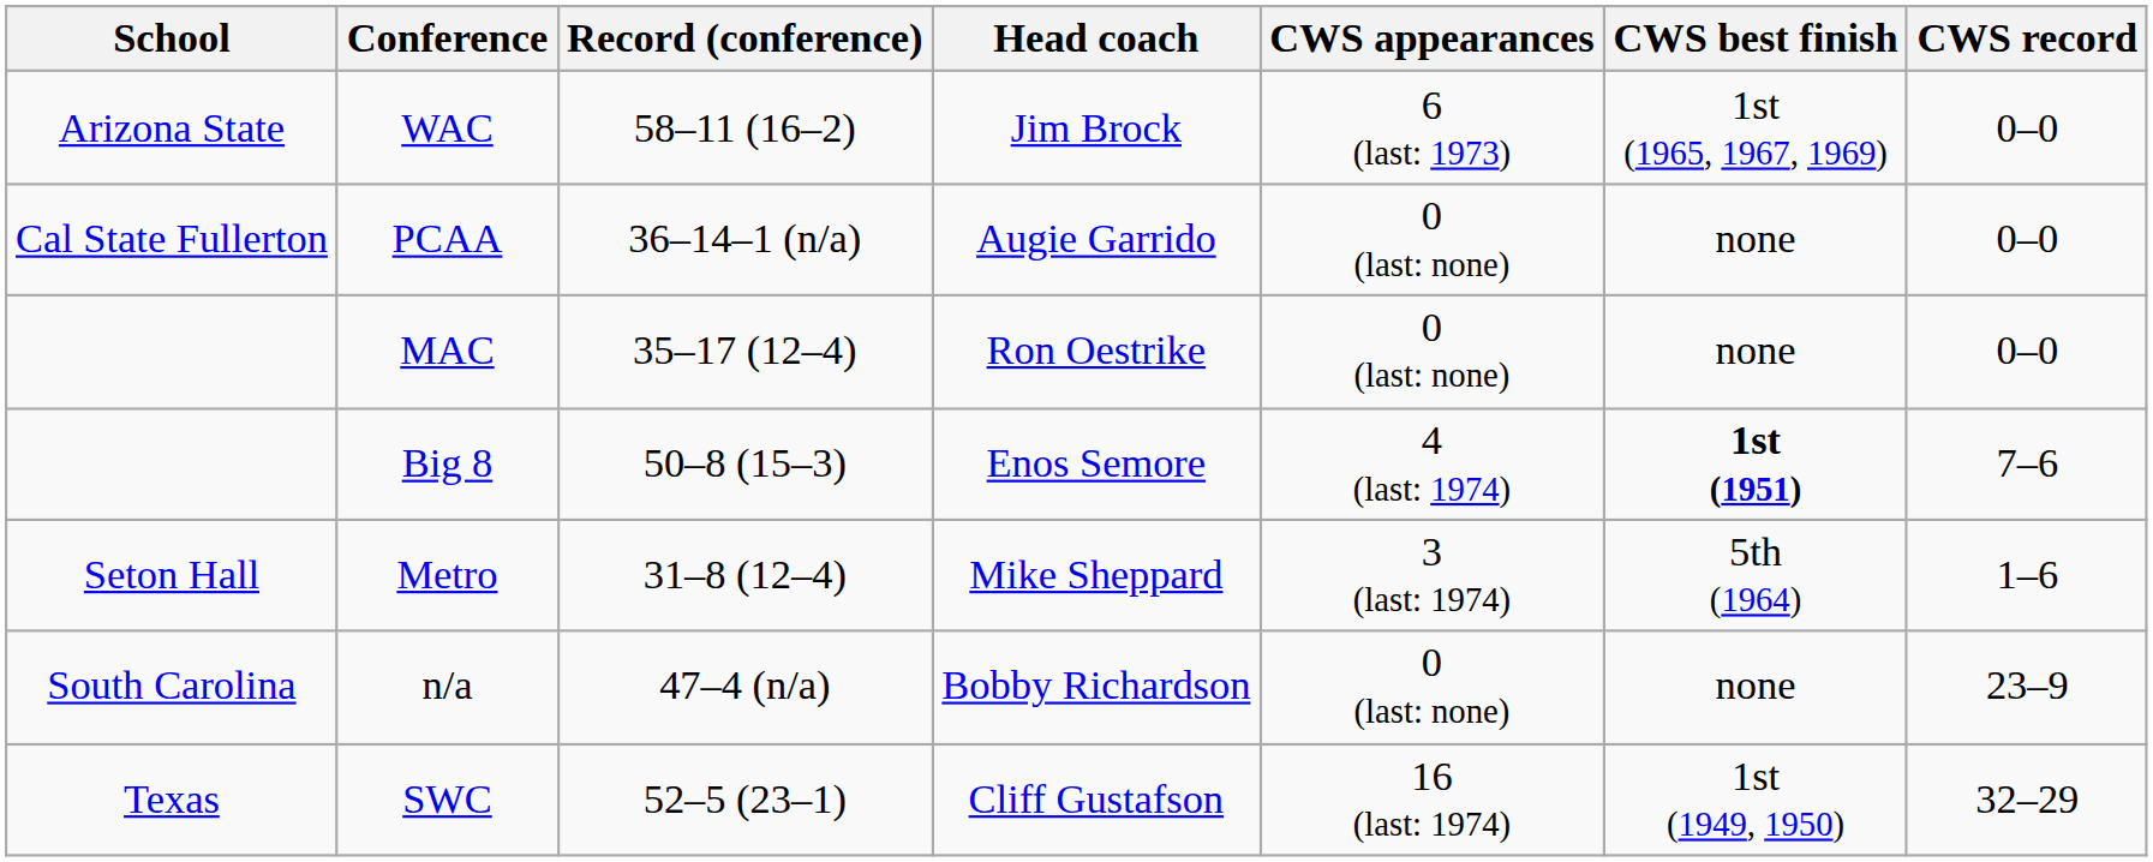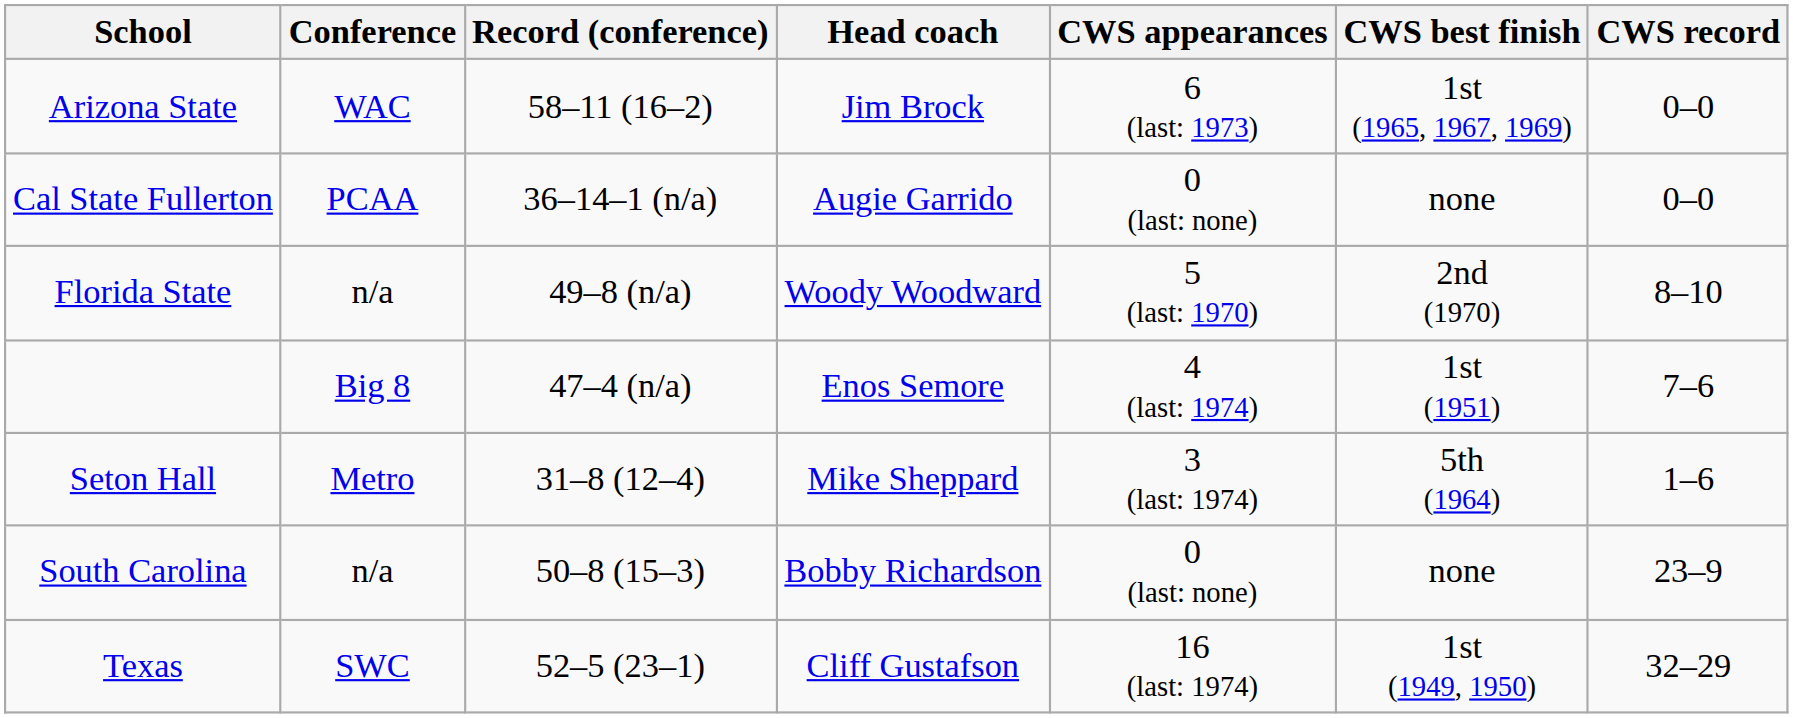- row: MAC | 35–17 (12–4) | Ron Oestrike | 0 (last: none) | none | 0–0
+ row: Florida State | n/a | 49–8 (n/a) | Woody Woodward | 5 (last: 1970) | 2nd (1970) | 8–10
Enos Semore | Record (conference): 50–8 (15–3) -> 47–4 (n/a)
Enos Semore | CWS best finish: bold -> normal
Bobby Richardson | Record (conference): 47–4 (n/a) -> 50–8 (15–3)
